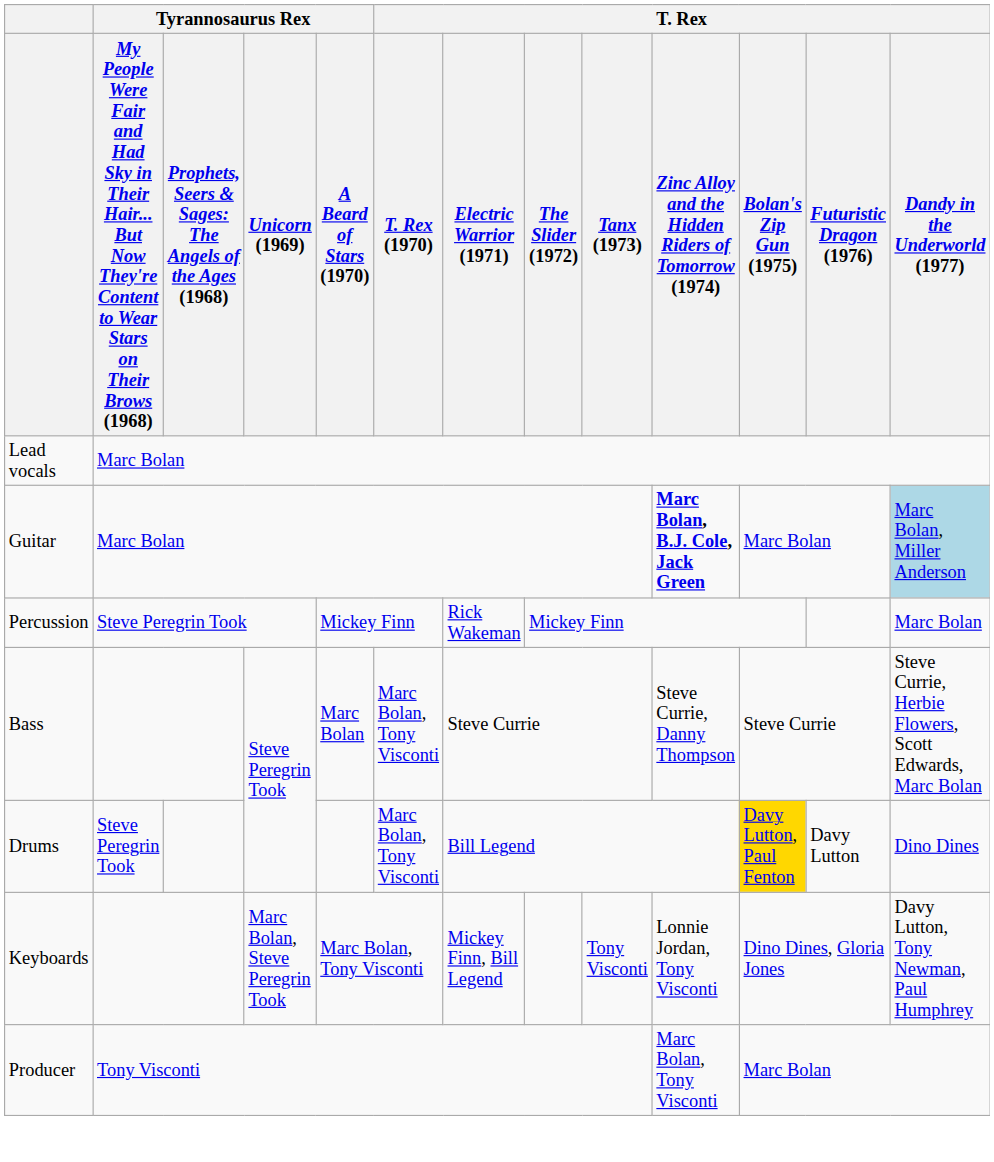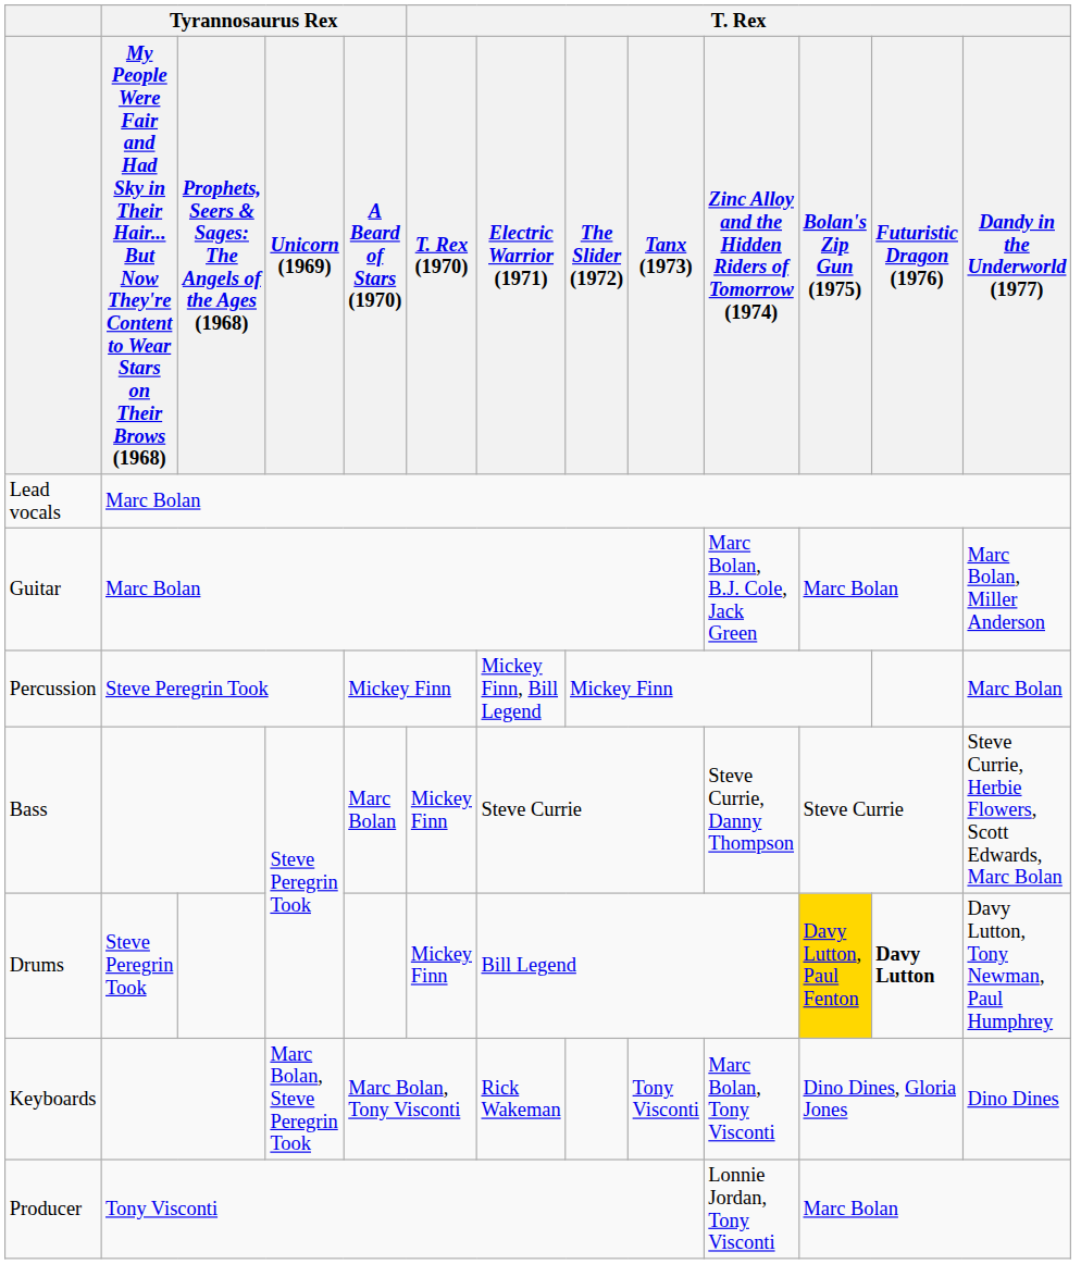Guitar | T. Rex / Zinc Alloy and the Hidden Riders of Tomorrow (1974): bold -> normal
Guitar | T. Rex / Dandy in the Underworld (1977): lightblue background -> no background
Percussion | T. Rex / Electric Warrior (1971): Rick Wakeman -> Mickey Finn, Bill Legend
Bass | T. Rex / T. Rex (1970): Marc Bolan, Tony Visconti -> Mickey Finn
Drums | T. Rex / T. Rex (1970): Marc Bolan, Tony Visconti -> Mickey Finn
Drums | T. Rex / Futuristic Dragon (1976): normal -> bold
Drums | T. Rex / Dandy in the Underworld (1977): Dino Dines -> Davy Lutton, Tony Newman, Paul Humphrey
Keyboards | T. Rex / Electric Warrior (1971): Mickey Finn, Bill Legend -> Rick Wakeman
Keyboards | T. Rex / Zinc Alloy and the Hidden Riders of Tomorrow (1974): Lonnie Jordan, Tony Visconti -> Marc Bolan, Tony Visconti
Keyboards | T. Rex / Dandy in the Underworld (1977): Davy Lutton, Tony Newman, Paul Humphrey -> Dino Dines
Producer | T. Rex / Zinc Alloy and the Hidden Riders of Tomorrow (1974): Marc Bolan, Tony Visconti -> Lonnie Jordan, Tony Visconti
